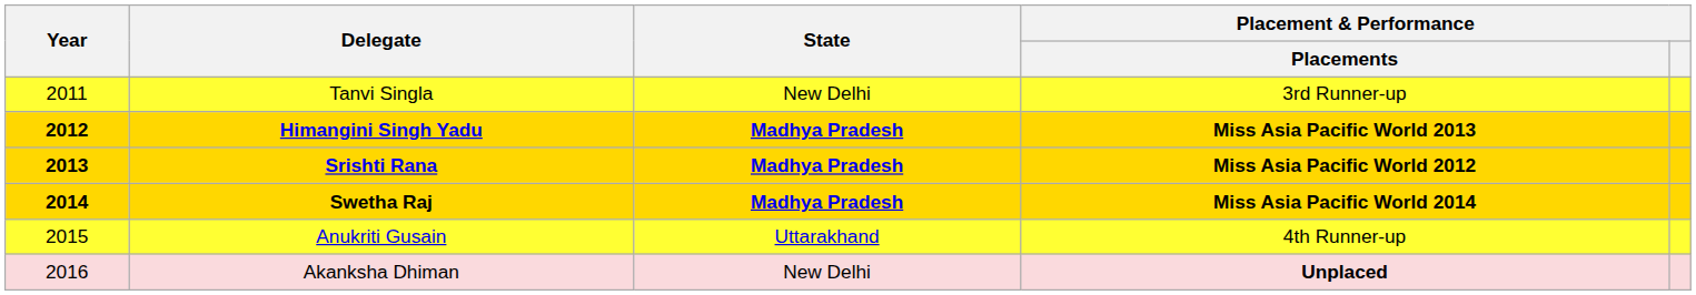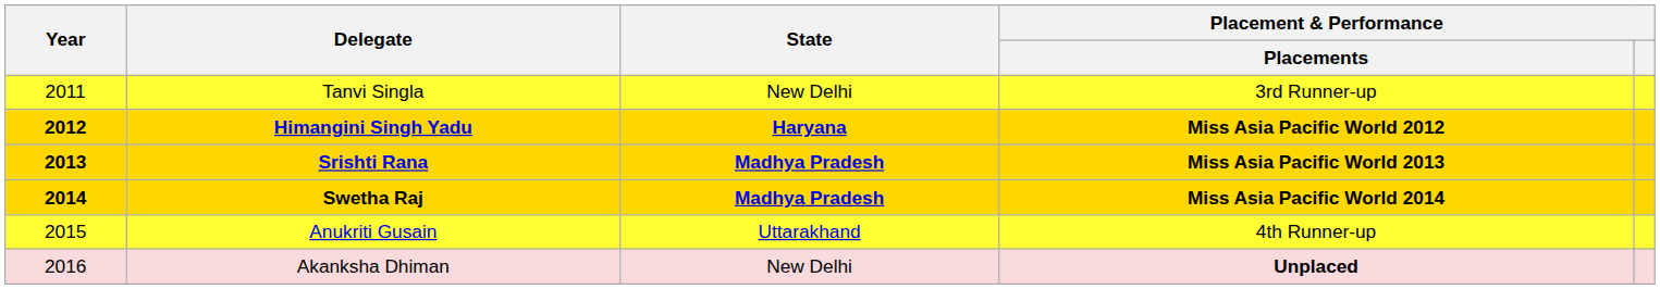Himangini Singh Yadu | State: Madhya Pradesh -> Haryana
Himangini Singh Yadu | Placement & Performance / Placements: Miss Asia Pacific World 2013 -> Miss Asia Pacific World 2012
Srishti Rana | Placement & Performance / Placements: Miss Asia Pacific World 2012 -> Miss Asia Pacific World 2013
